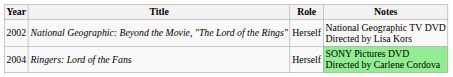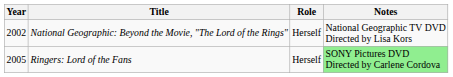Ringers: Lord of the Fans | Year: 2004 -> 2005
